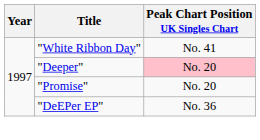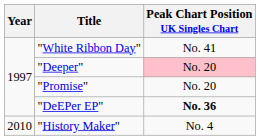"DeEPer EP" | Peak Chart Position UK Singles Chart: normal -> bold
+ row: 2010 | "History Maker" | No. 4
